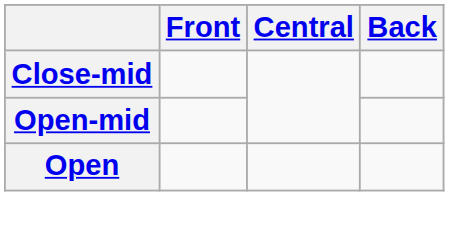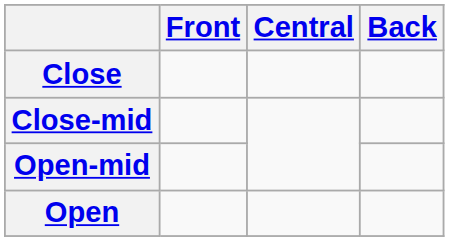+ row: Close
